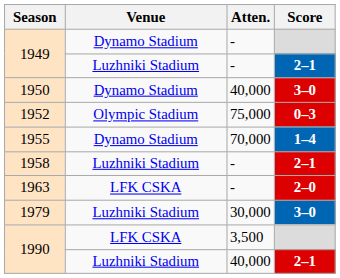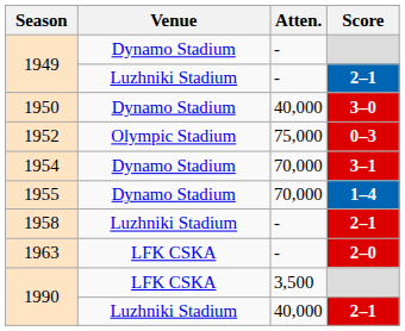+ row: 1954 | Dynamo Stadium | 70,000 | 3–1
- row: 1979 | Luzhniki Stadium | 30,000 | 3–0
